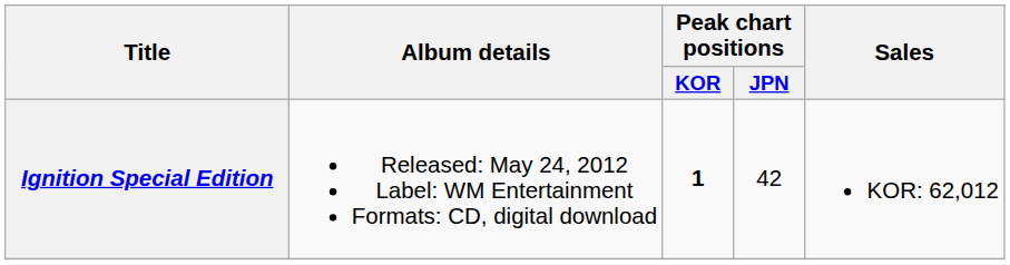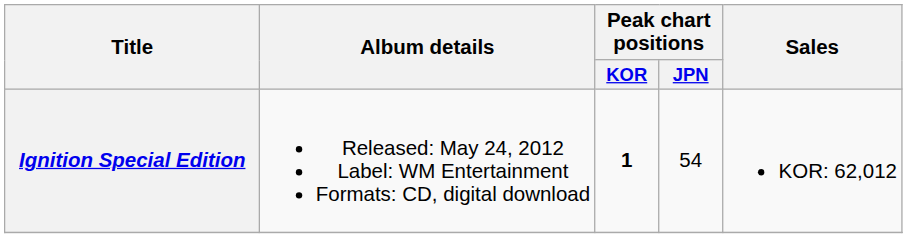Ignition Special Edition | Peak chart positions / JPN: 42 -> 54
